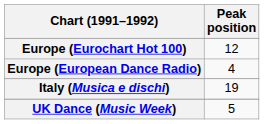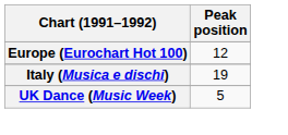- row: Europe (European Dance Radio) | 4
